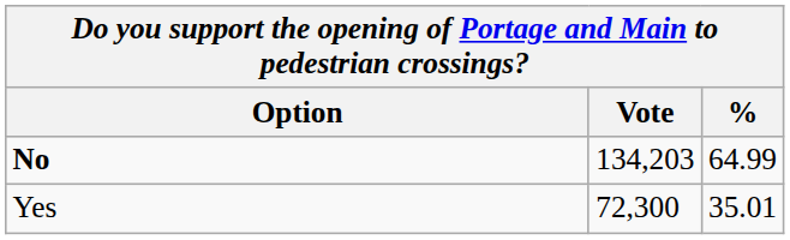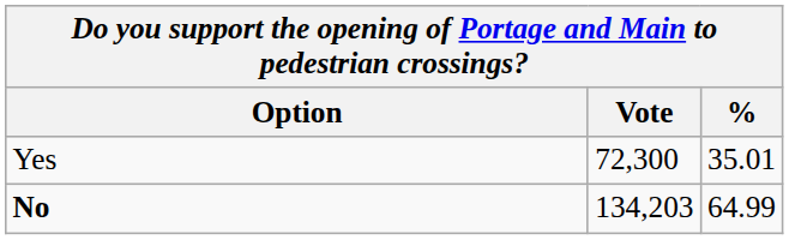rows swapped: No <-> Yes
